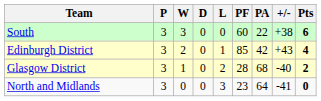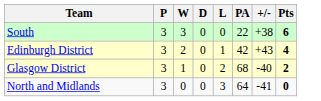- column: PF | 60 | 85 | 28 | 23
